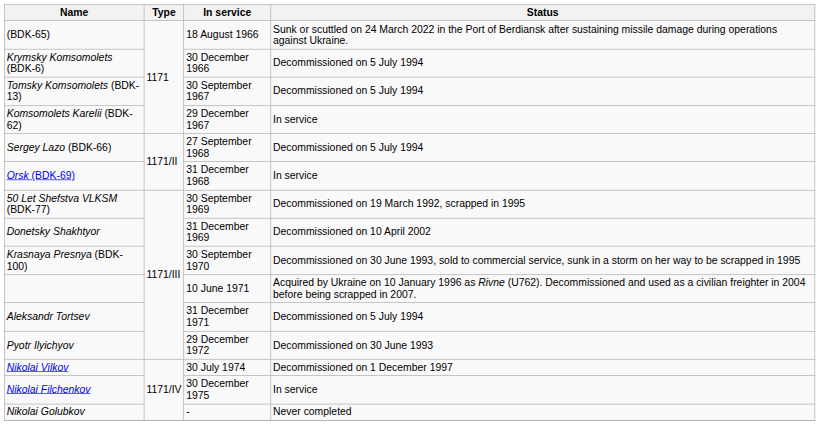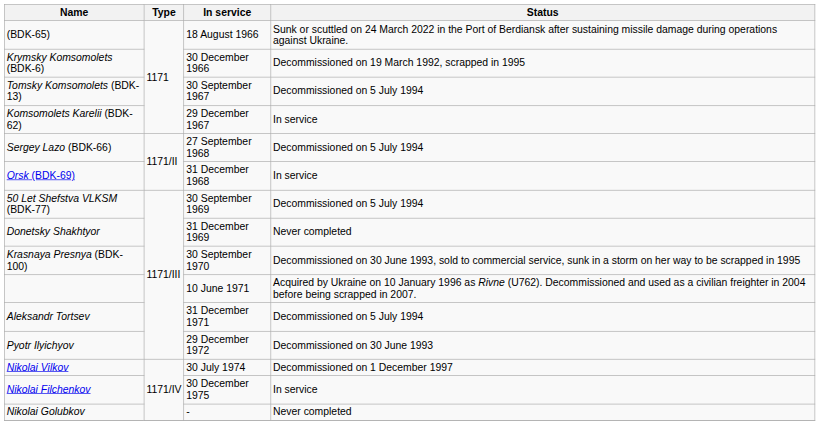Krymsky Komsomolets (BDK-6) | Status: Decommissioned on 5 July 1994 -> Decommissioned on 19 March 1992, scrapped in 1995
50 Let Shefstva VLKSM (BDK-77) | Status: Decommissioned on 19 March 1992, scrapped in 1995 -> Decommissioned on 5 July 1994
Donetsky Shakhtyor | Status: Decommissioned on 10 April 2002 -> Never completed
